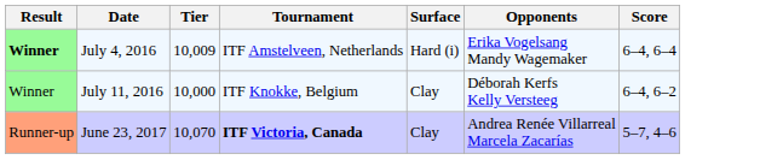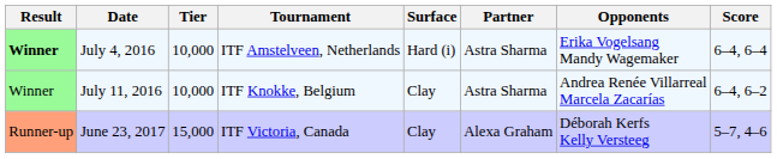+ column: Partner | Astra Sharma | Astra Sharma | Alexa Graham
July 4, 2016 | Tier: 10,009 -> 10,000
July 11, 2016 | Opponents: Déborah Kerfs Kelly Versteeg -> Andrea Renée Villarreal Marcela Zacarías
June 23, 2017 | Tier: 10,070 -> 15,000
June 23, 2017 | Tournament: bold -> normal
June 23, 2017 | Opponents: Andrea Renée Villarreal Marcela Zacarías -> Déborah Kerfs Kelly Versteeg
